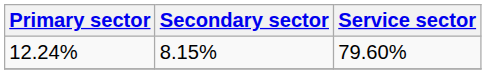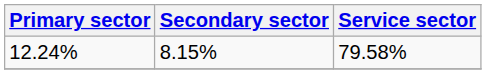12.24% | Service sector: 79.60% -> 79.58%
